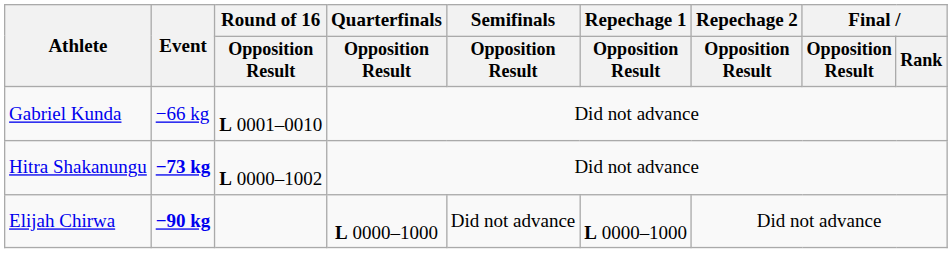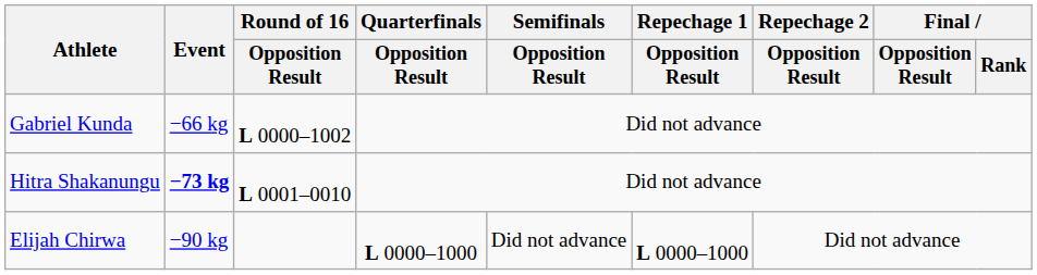Gabriel Kunda | Round of 16 / Opposition Result: L 0001–0010 -> L 0000–1002
Hitra Shakanungu | Round of 16 / Opposition Result: L 0000–1002 -> L 0001–0010
Elijah Chirwa | Event: bold -> normal
